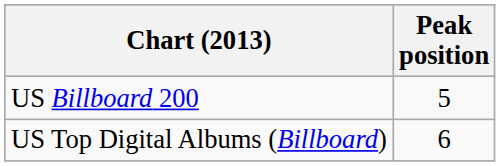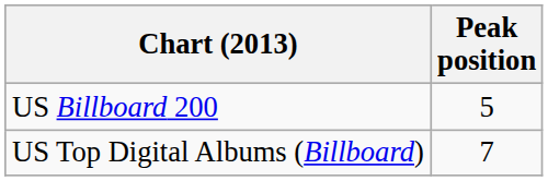US Top Digital Albums (Billboard) | Peak position: 6 -> 7
